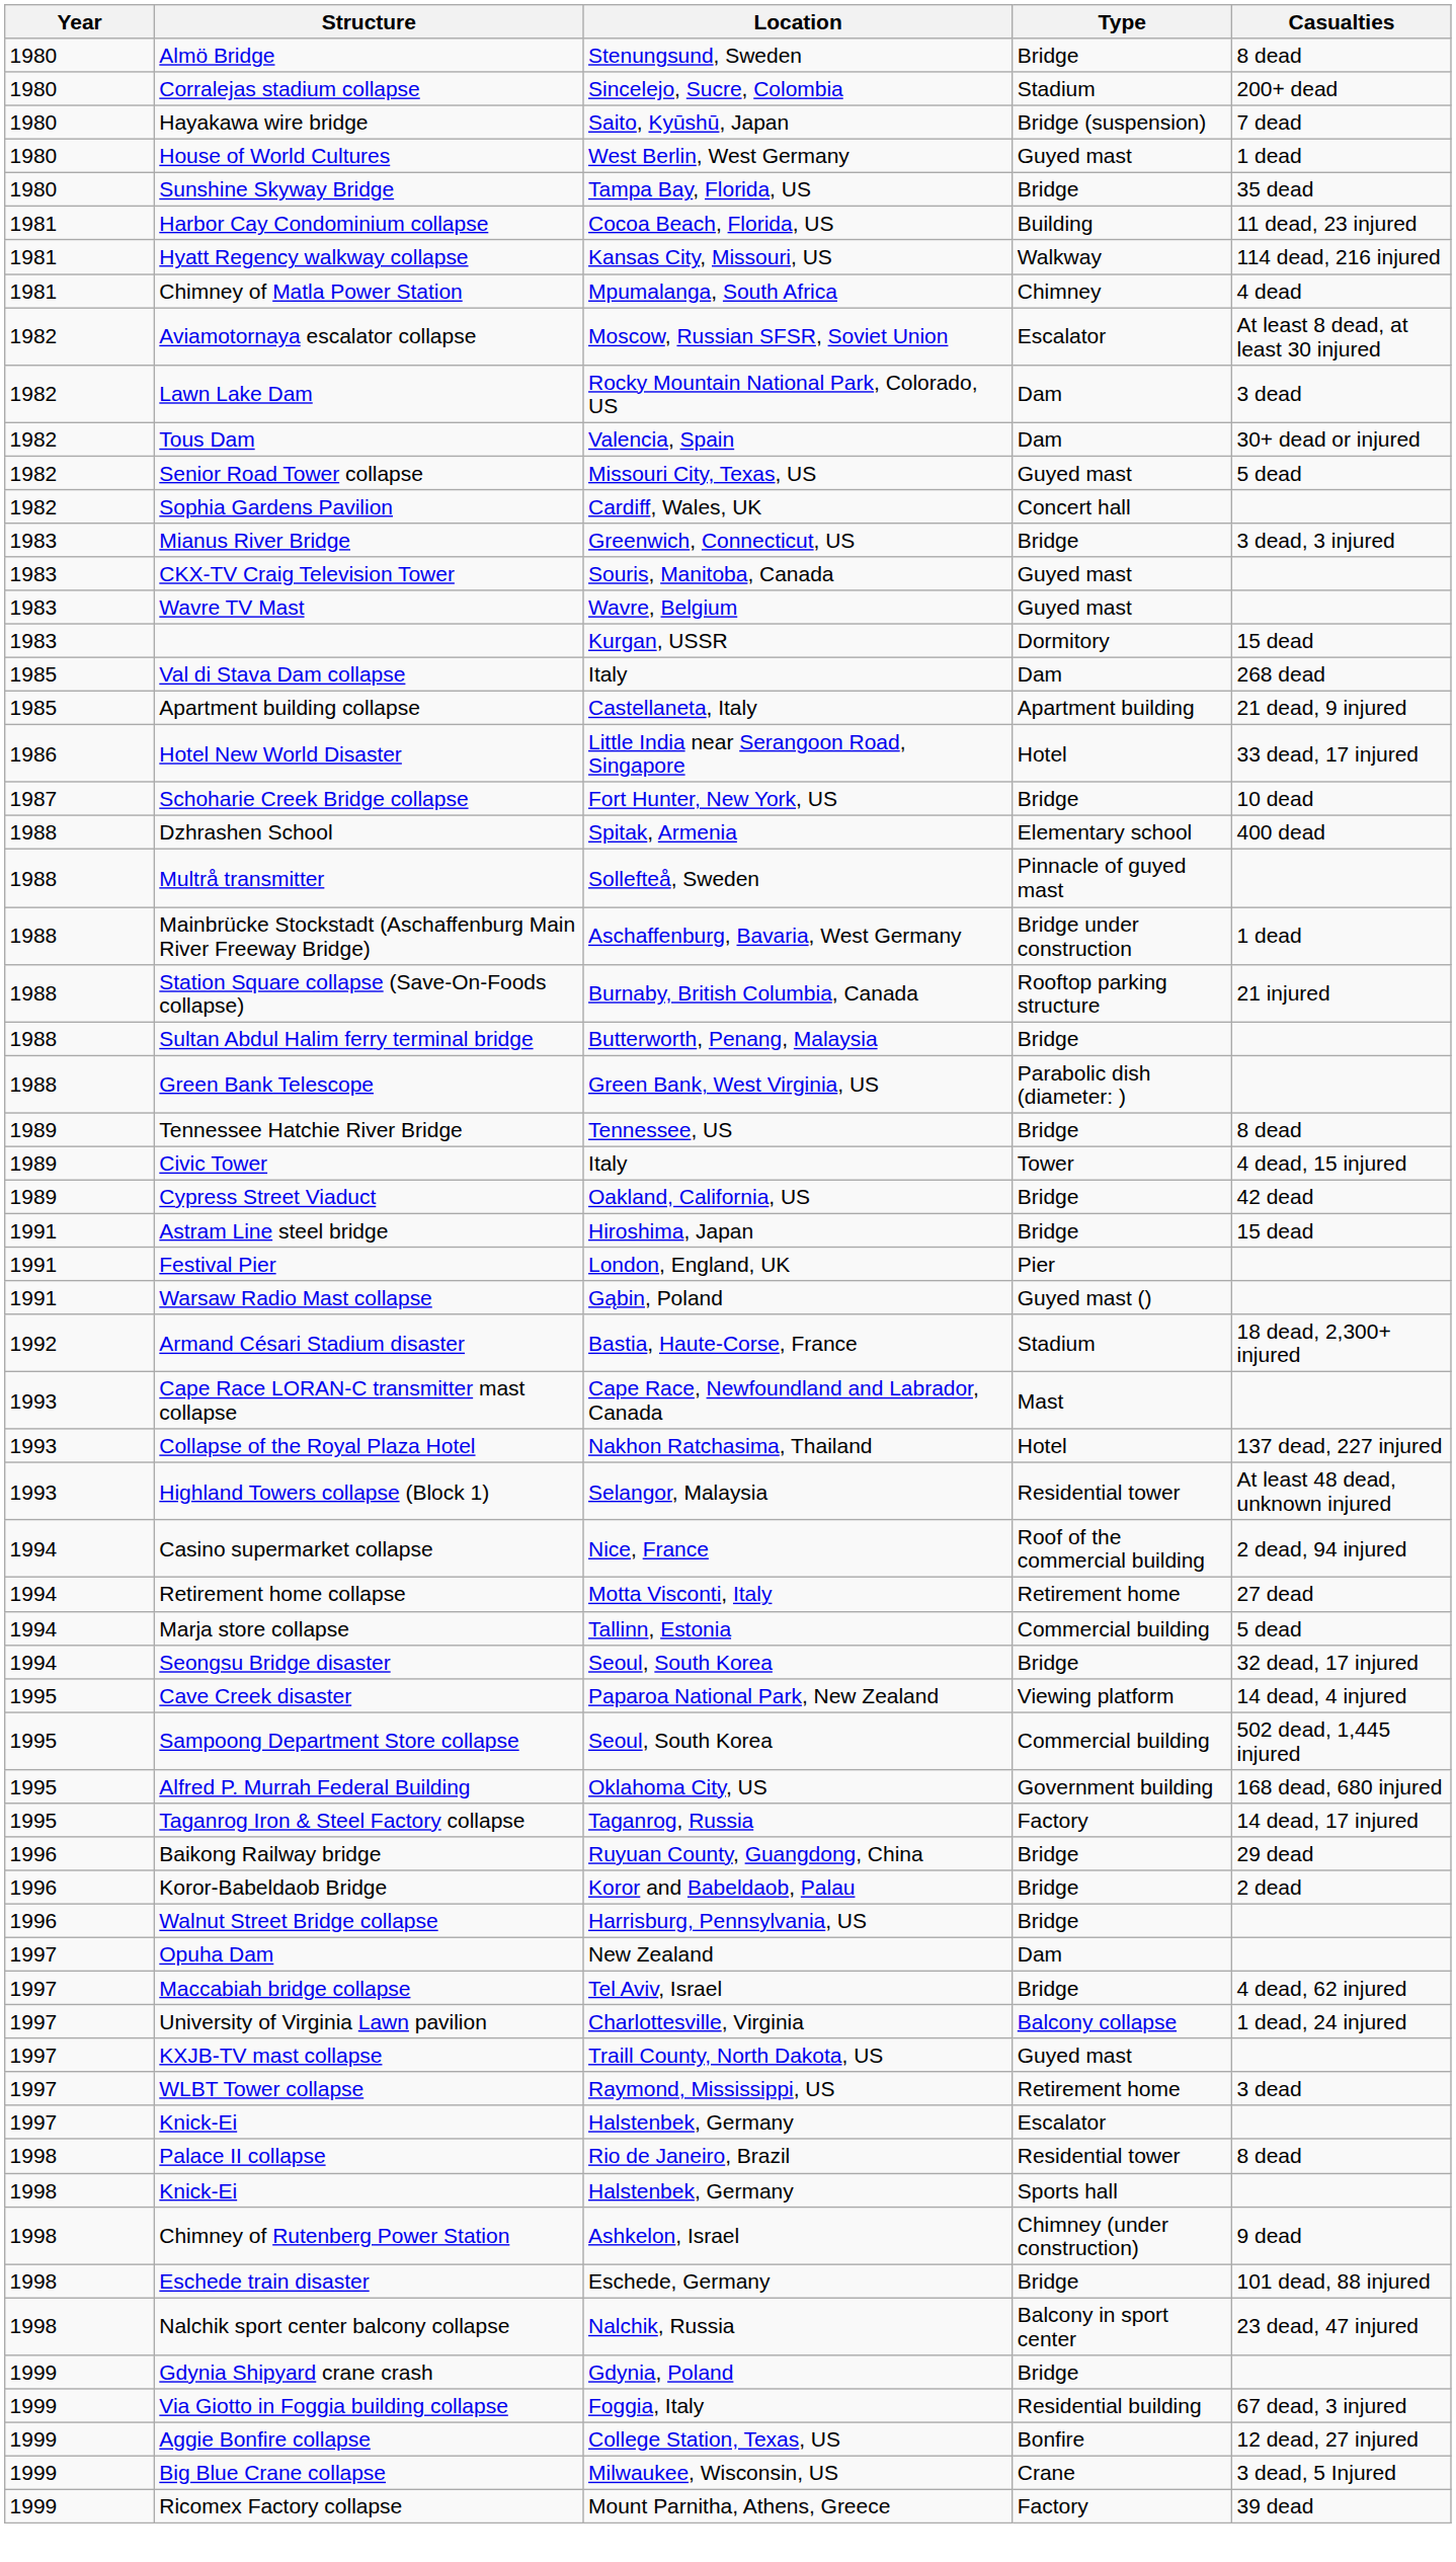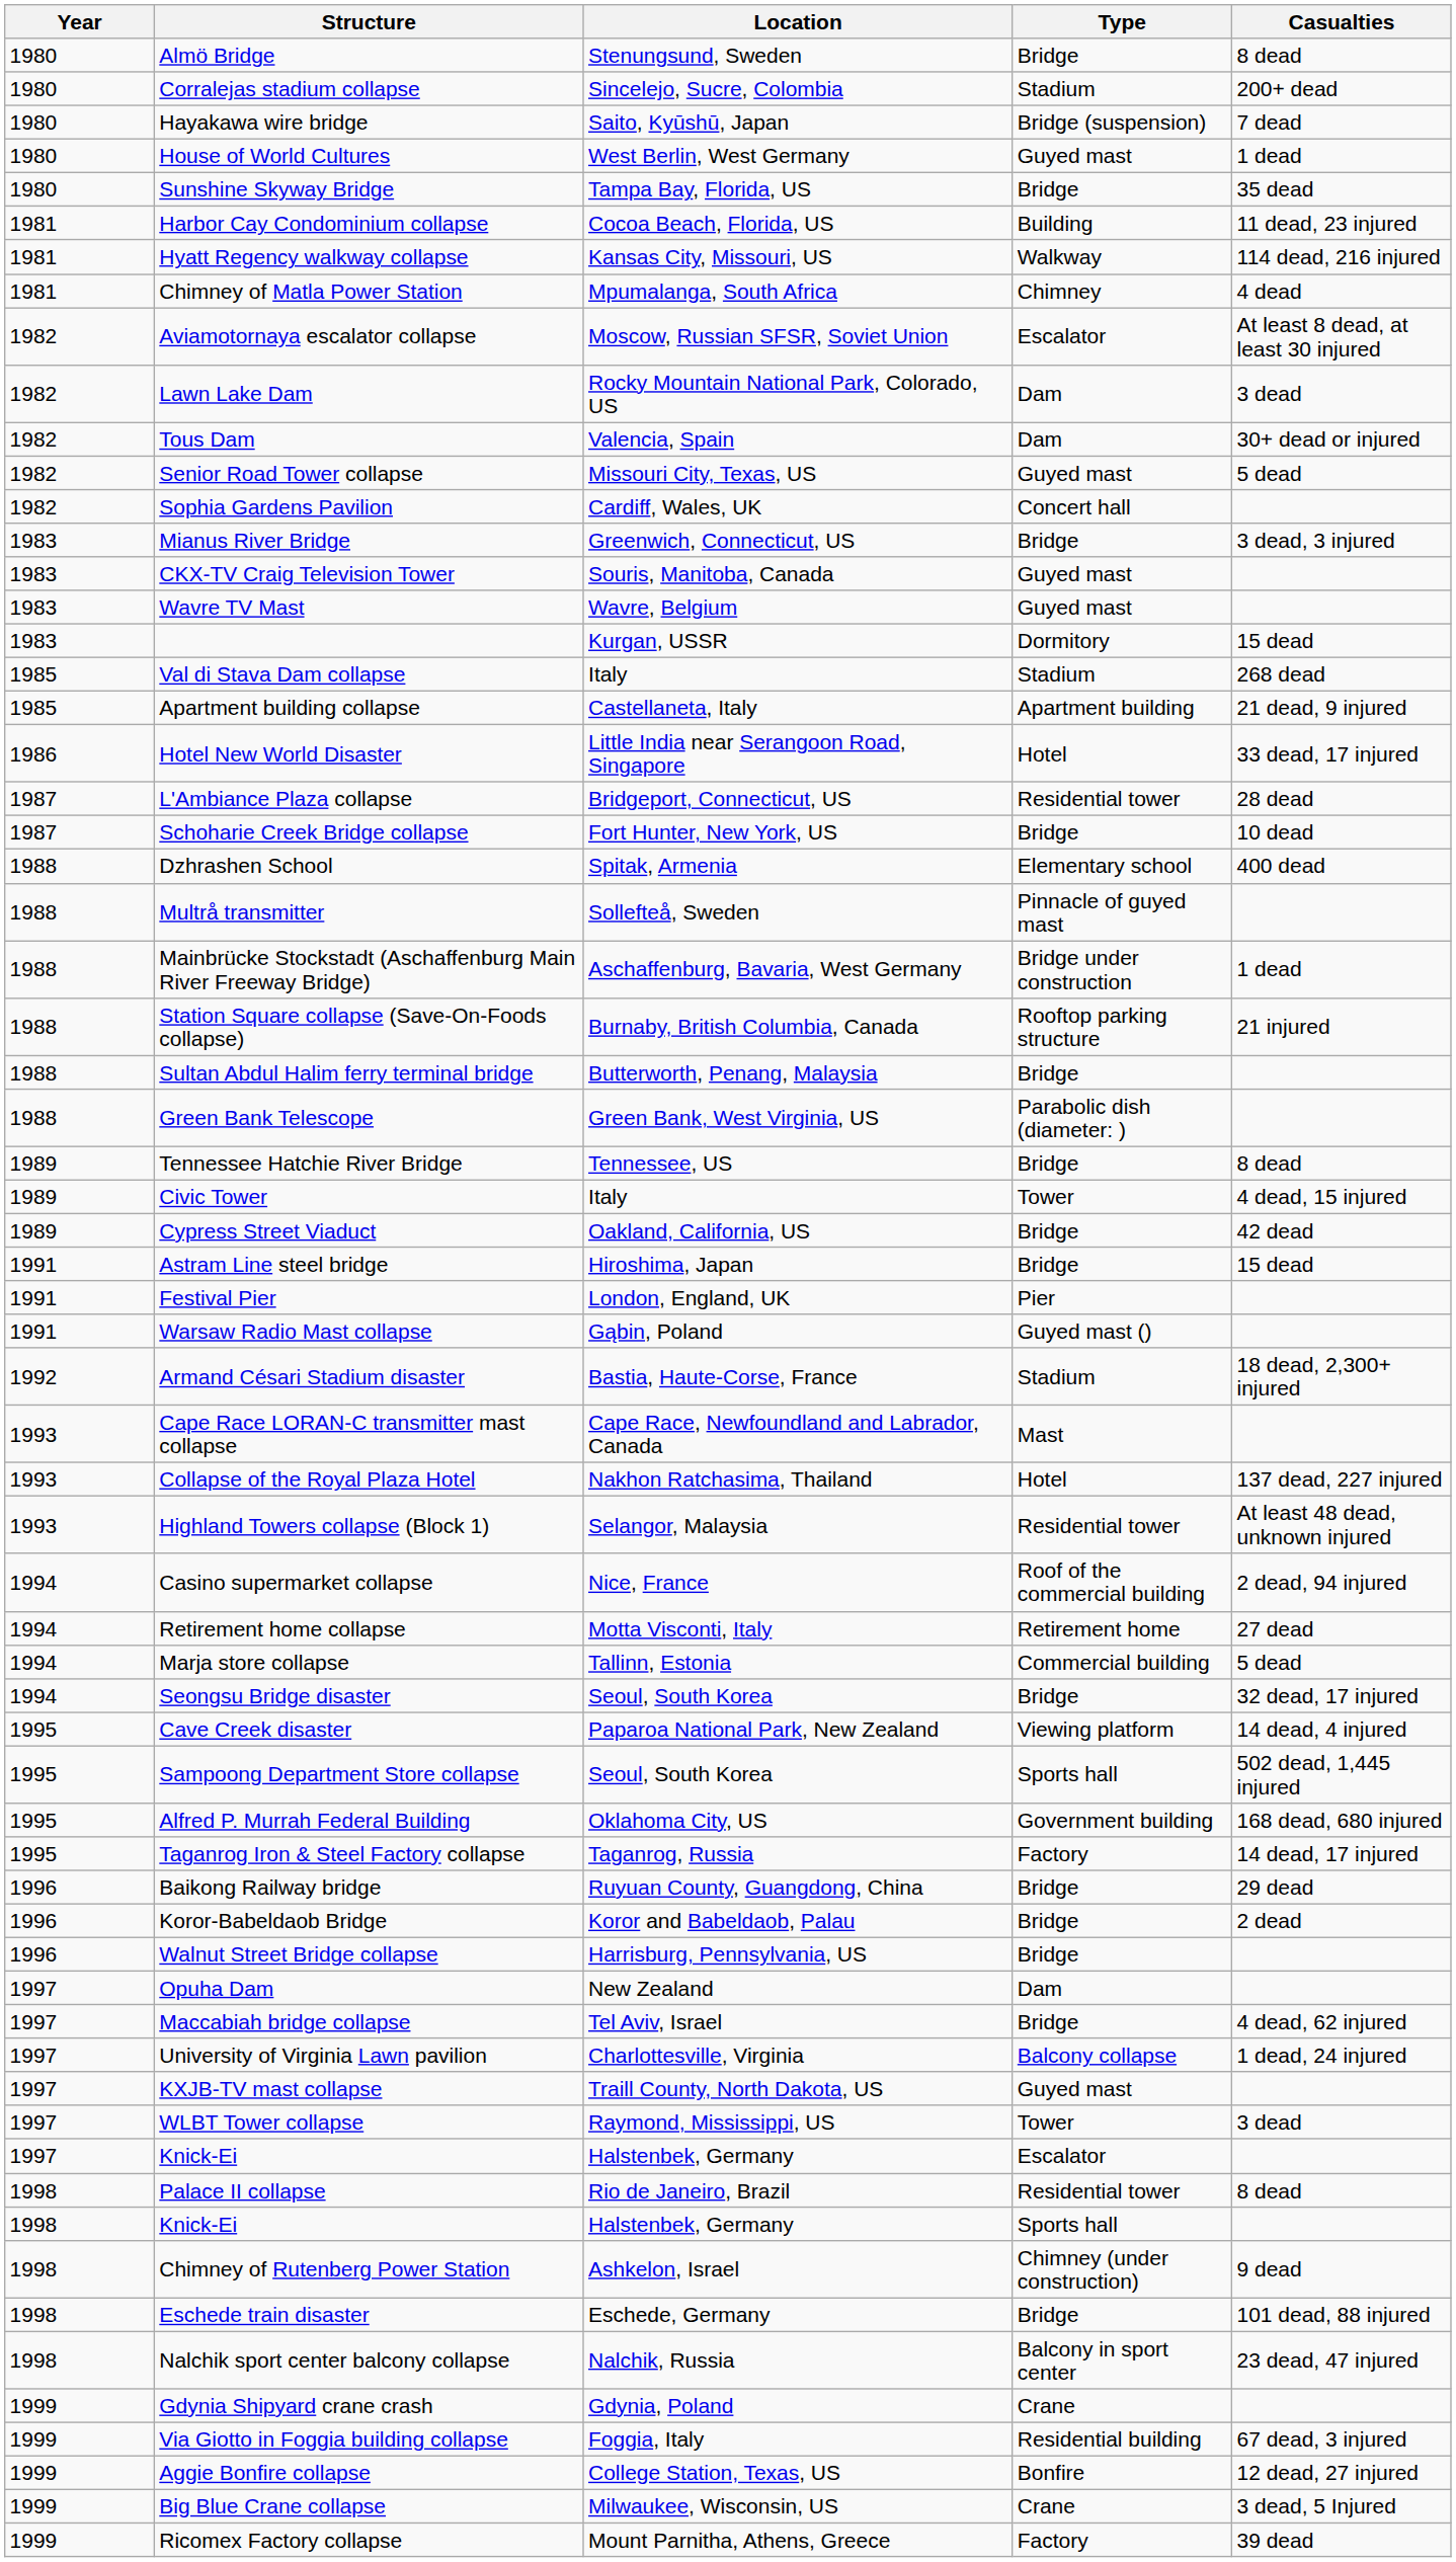Val di Stava Dam collapse | Type: Dam -> Stadium
+ row: 1987 | L'Ambiance Plaza collapse | Bridgeport, Connecticut, US | Residential tower | 28 dead
Sampoong Department Store collapse | Type: Commercial building -> Sports hall
WLBT Tower collapse | Type: Retirement home -> Tower
Gdynia Shipyard crane crash | Type: Bridge -> Crane
